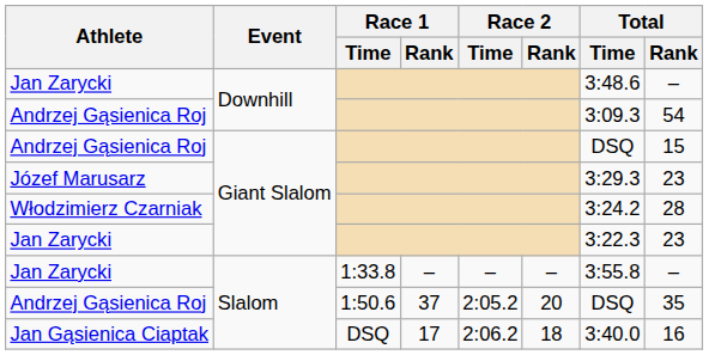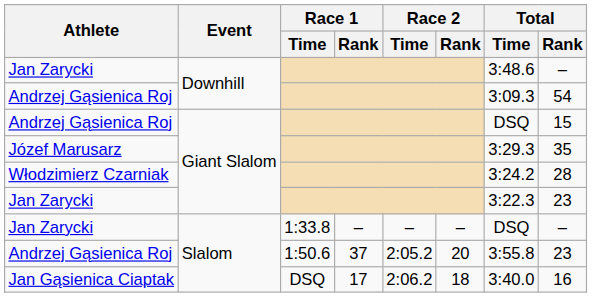Józef Marusarz | Total / Rank: 23 -> 35
Jan Zarycki / Slalom | Total / Time: 3:55.8 -> DSQ
Andrzej Gąsienica Roj / Slalom | Total / Time: DSQ -> 3:55.8
Andrzej Gąsienica Roj / Slalom | Total / Rank: 35 -> 23
